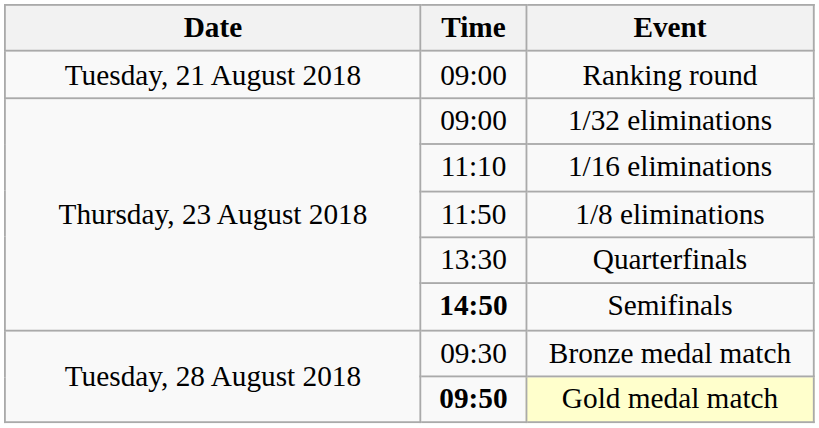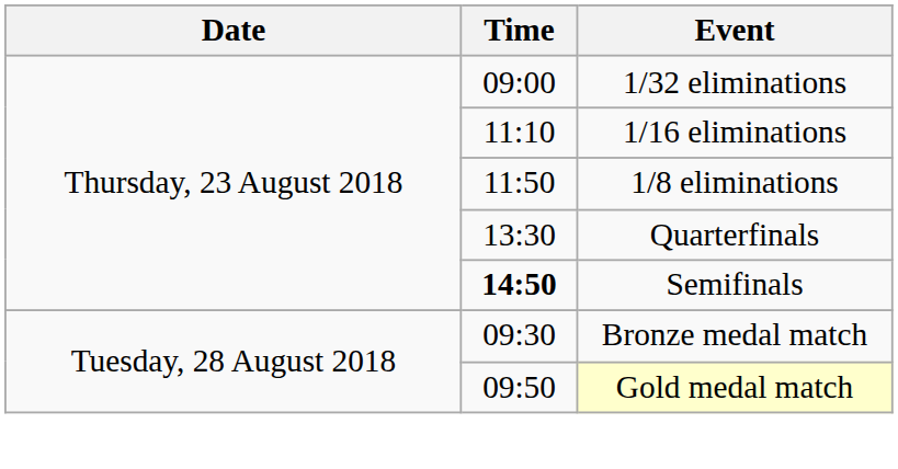- row: Tuesday, 21 August 2018 | 09:00 | Ranking round
Gold medal match | Time: bold -> normal
